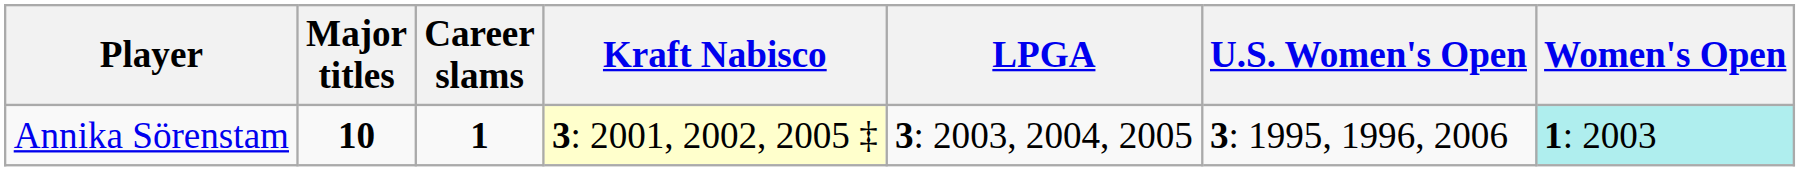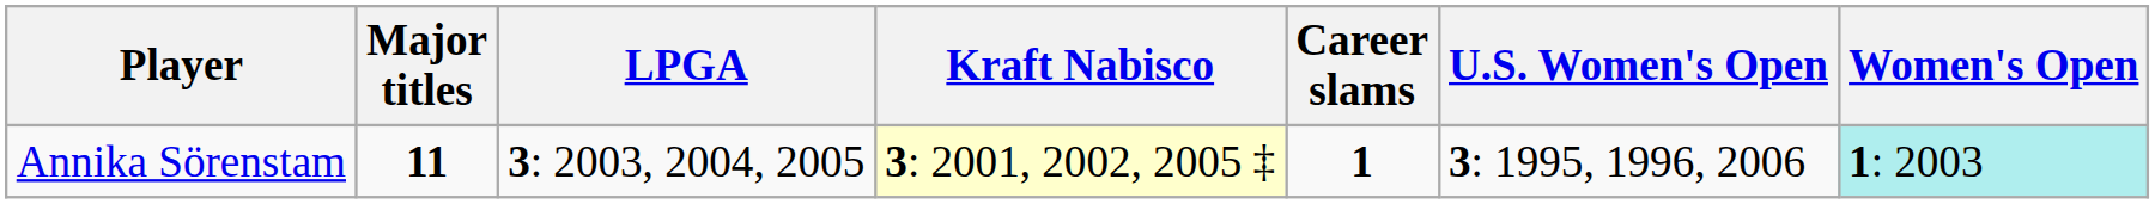columns swapped: Career slams <-> LPGA
Annika Sörenstam | Major titles: 10 -> 11
